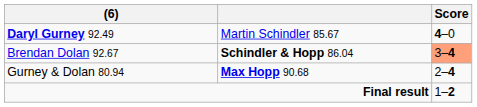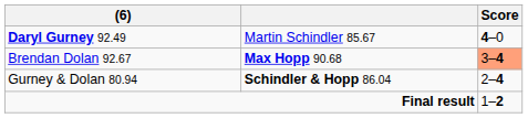Brendan Dolan 92.67 | column 2: Schindler & Hopp 86.04 -> Max Hopp 90.68
Gurney & Dolan 80.94 | column 2: Max Hopp 90.68 -> Schindler & Hopp 86.04
